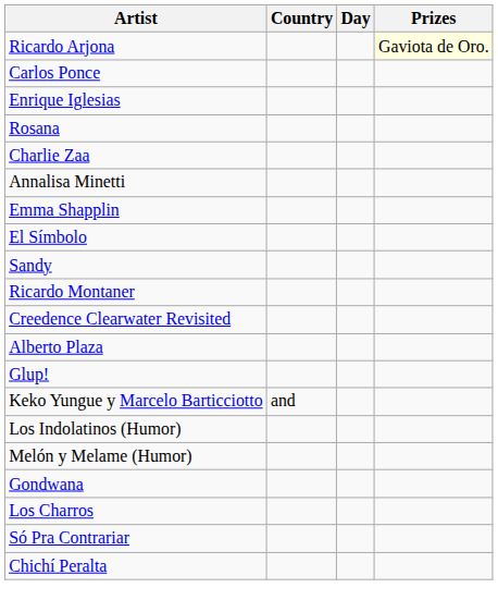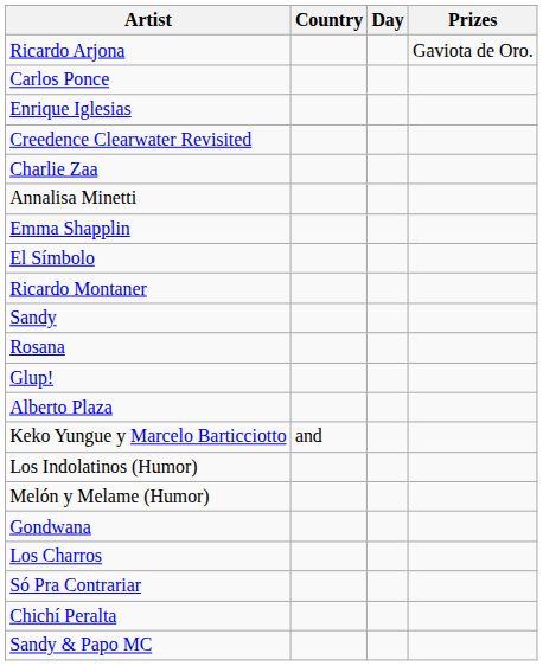Ricardo Arjona | Prizes: lightyellow background -> no background
rows swapped: Creedence Clearwater Revisited <-> Rosana
rows swapped: Ricardo Montaner <-> Sandy
rows swapped: Alberto Plaza <-> Glup!
+ row: Sandy & Papo MC
